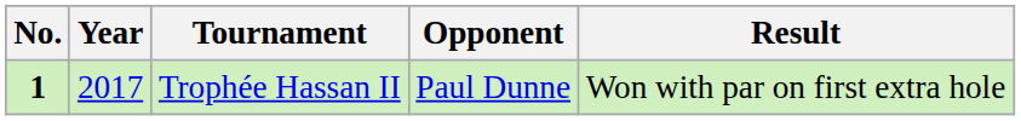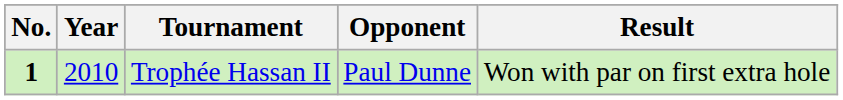Trophée Hassan II | Year: 2017 -> 2010
